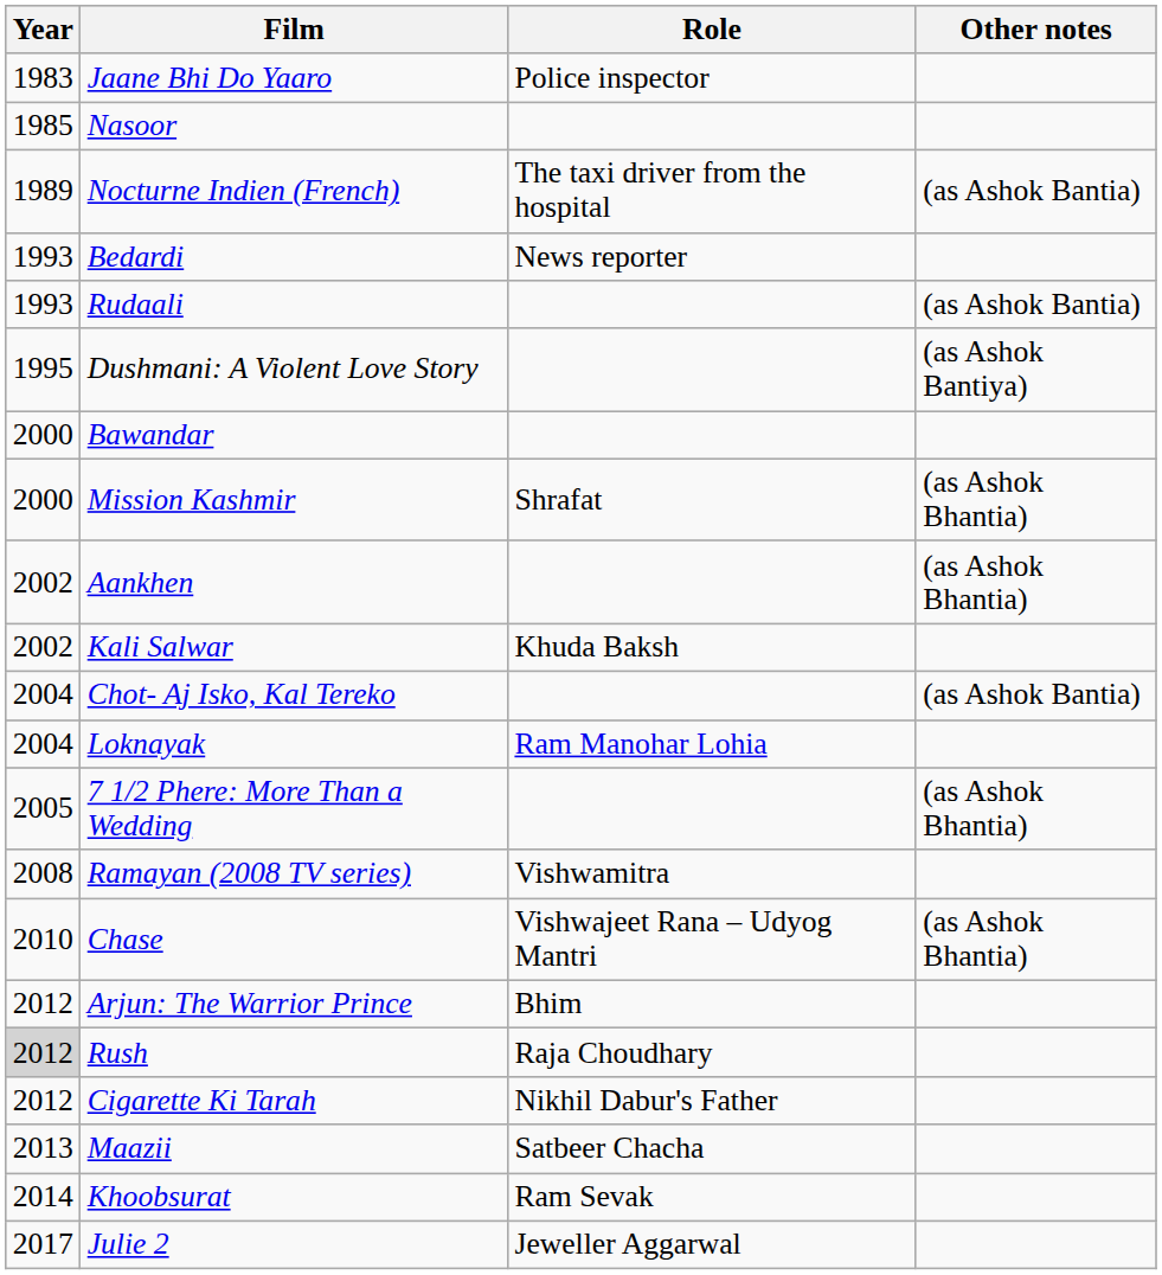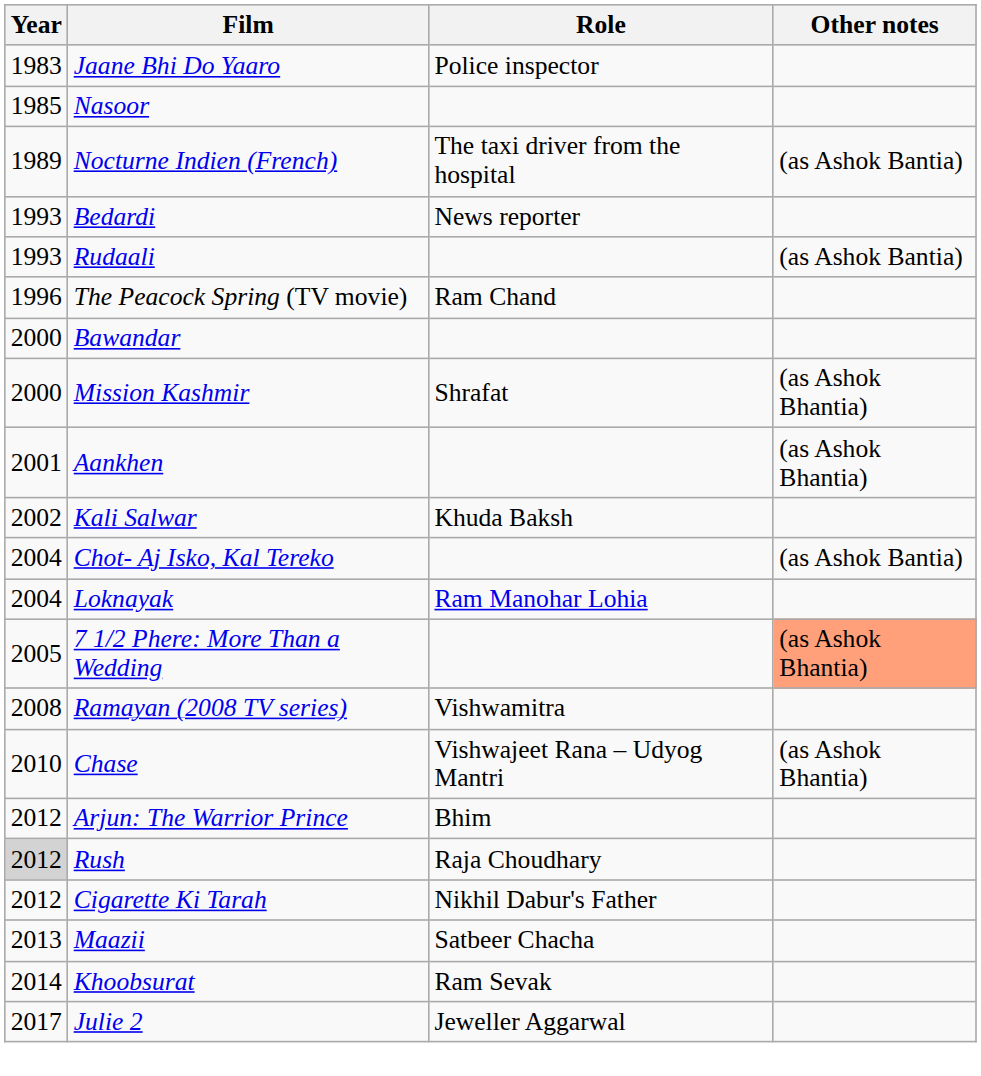- row: 1995 | Dushmani: A Violent Love Story | (as Ashok Bantiya)
+ row: 1996 | The Peacock Spring (TV movie) | Ram Chand
Aankhen | Year: 2002 -> 2001
7 1/2 Phere: More Than a Wedding | Other notes: no background -> lightsalmon background
